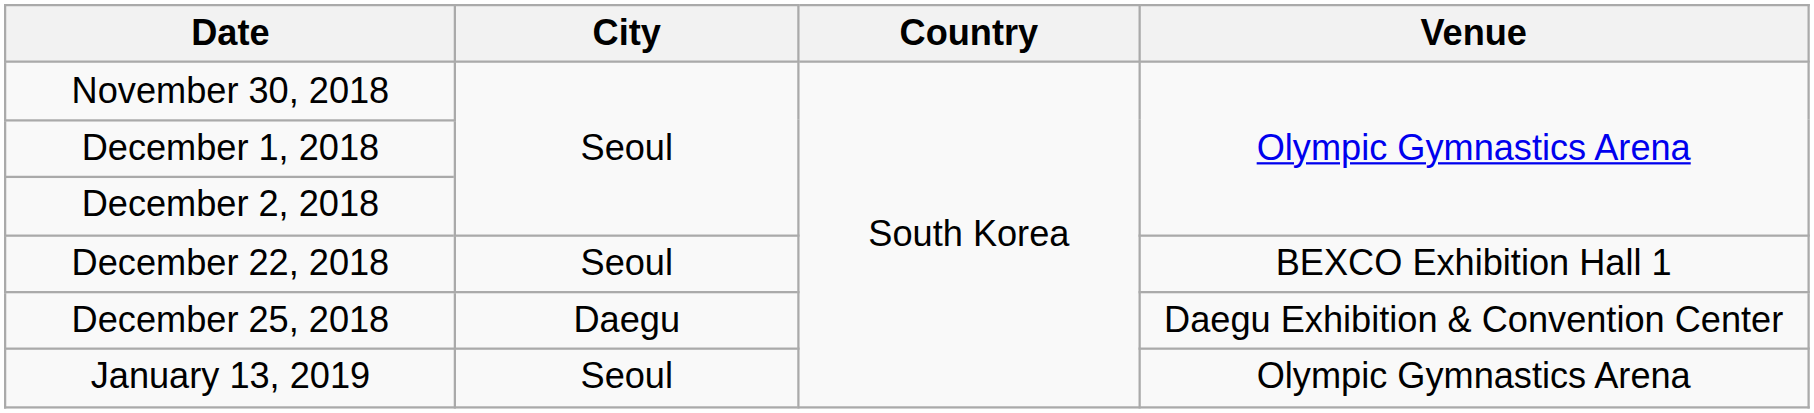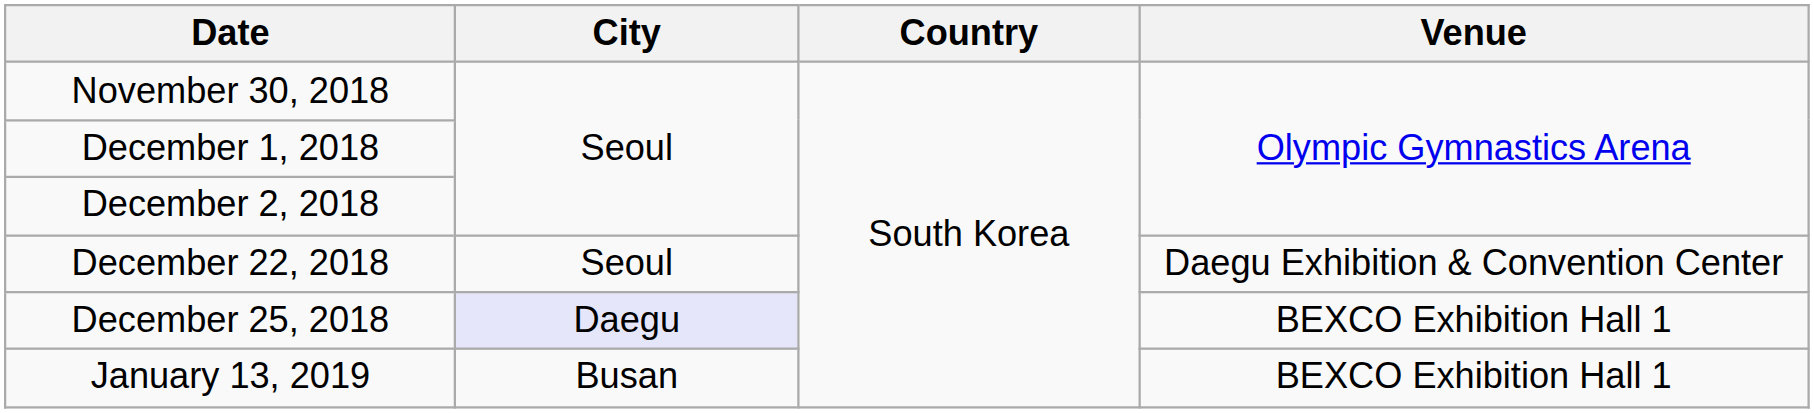December 22, 2018 | Venue: BEXCO Exhibition Hall 1 -> Daegu Exhibition & Convention Center
December 25, 2018 | City: no background -> lavender background
December 25, 2018 | Venue: Daegu Exhibition & Convention Center -> BEXCO Exhibition Hall 1
January 13, 2019 | City: Seoul -> Busan
January 13, 2019 | Venue: Olympic Gymnastics Arena -> BEXCO Exhibition Hall 1
